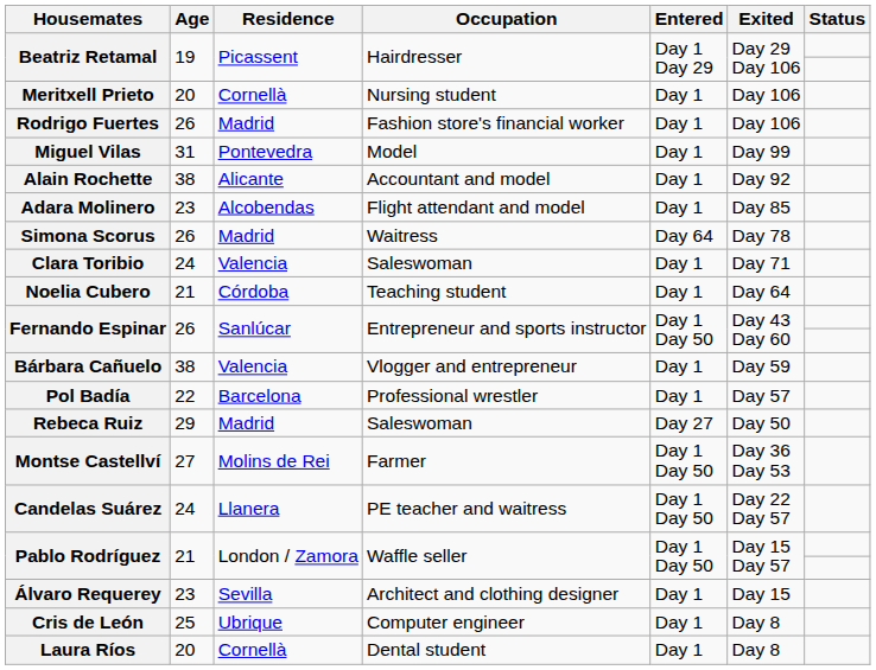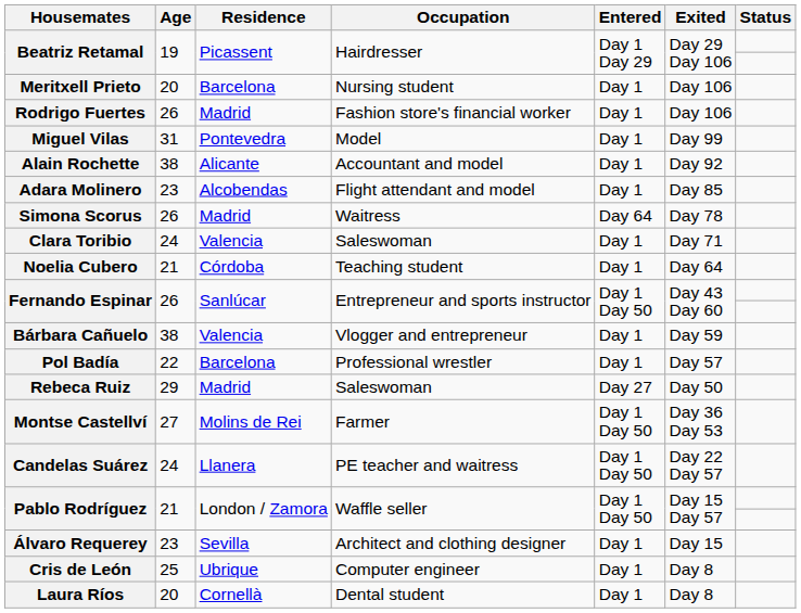Meritxell Prieto | Residence: Cornellà -> Barcelona
